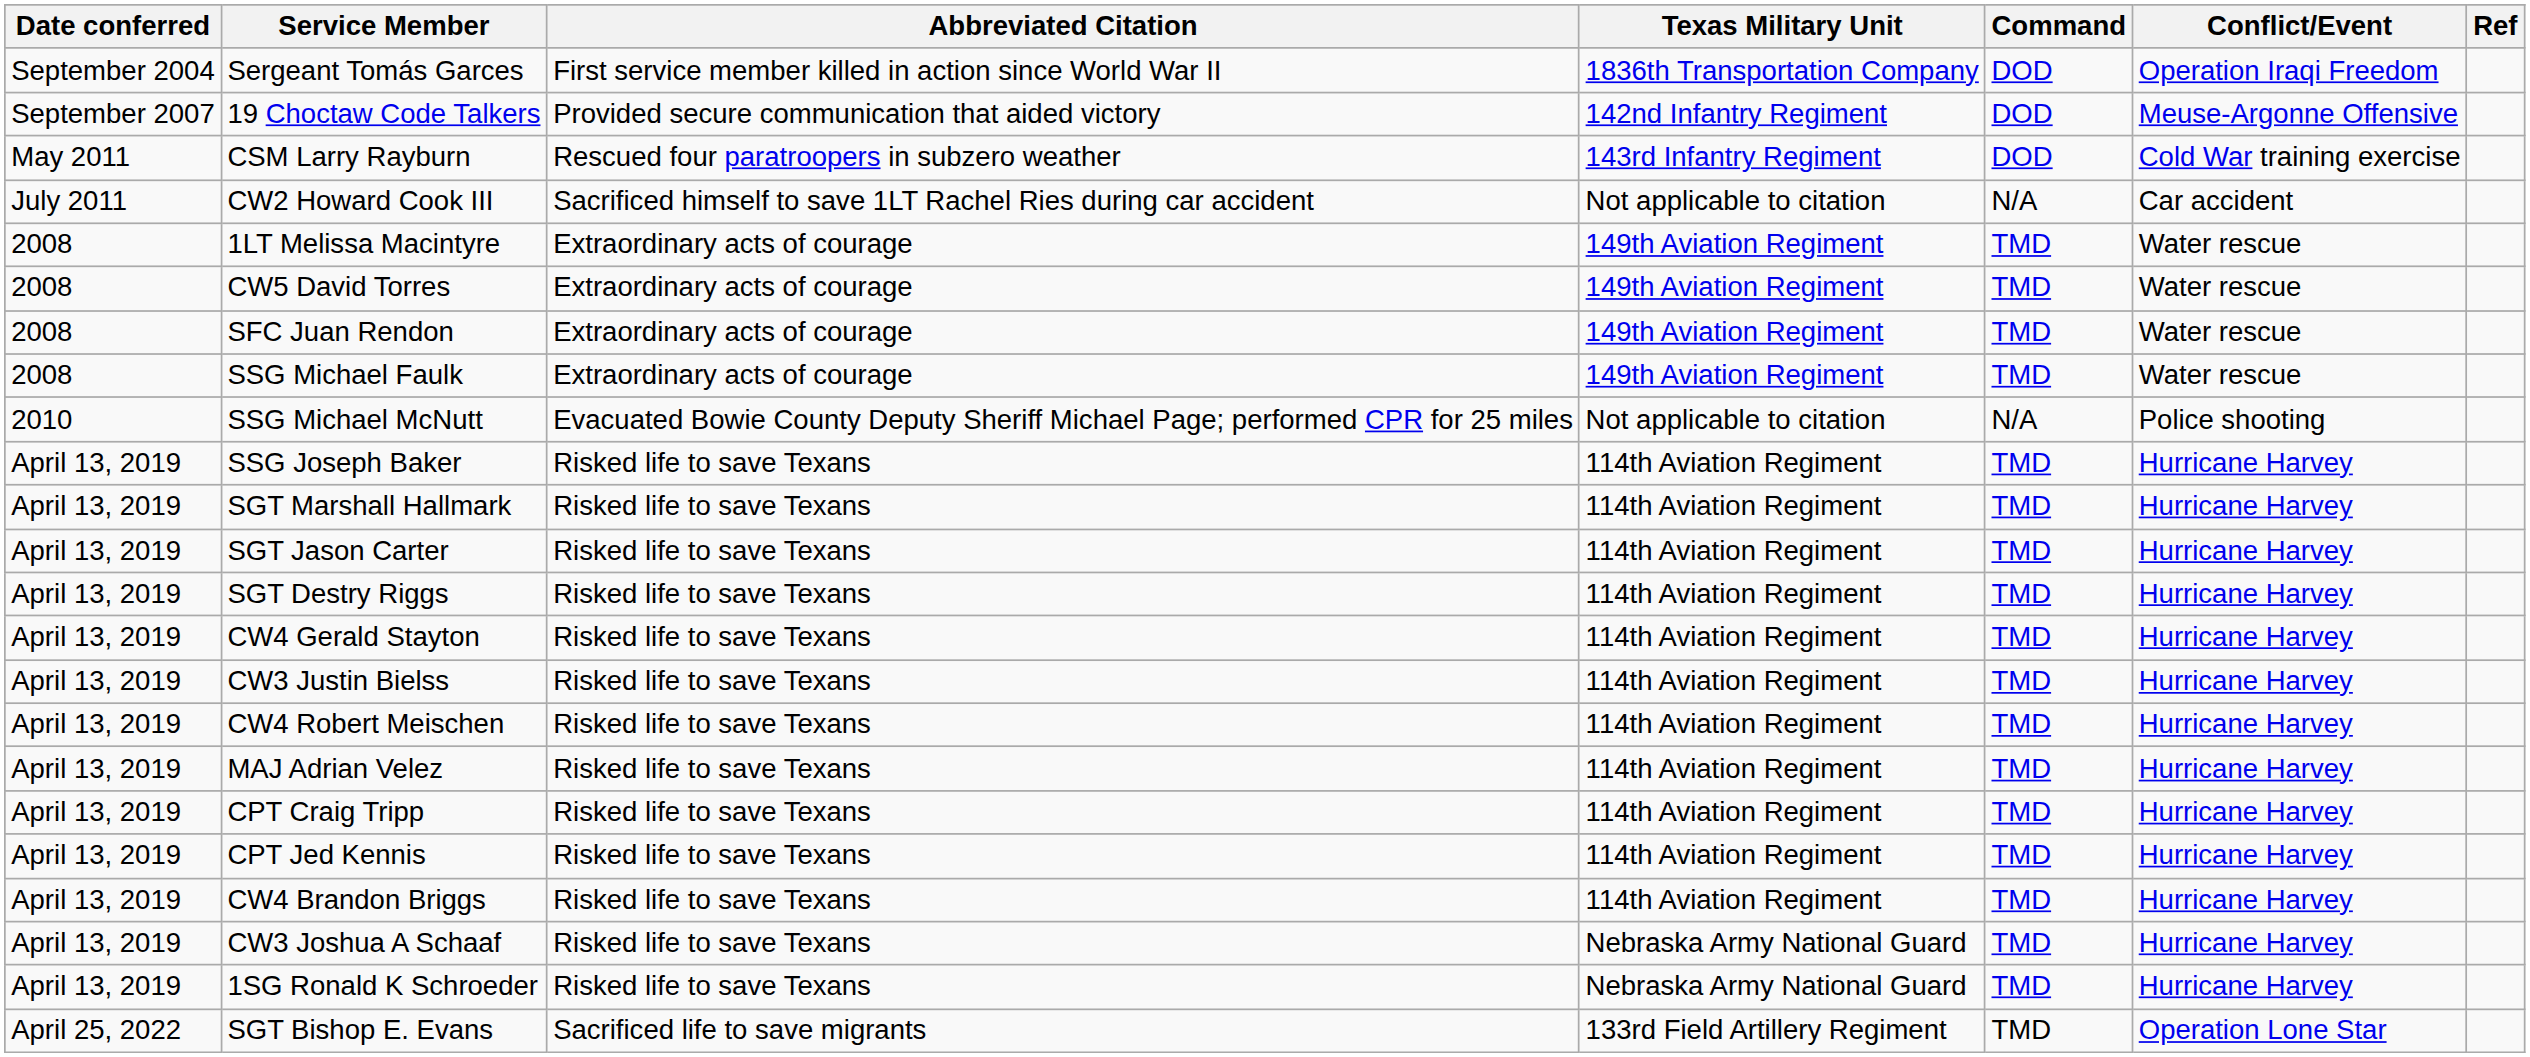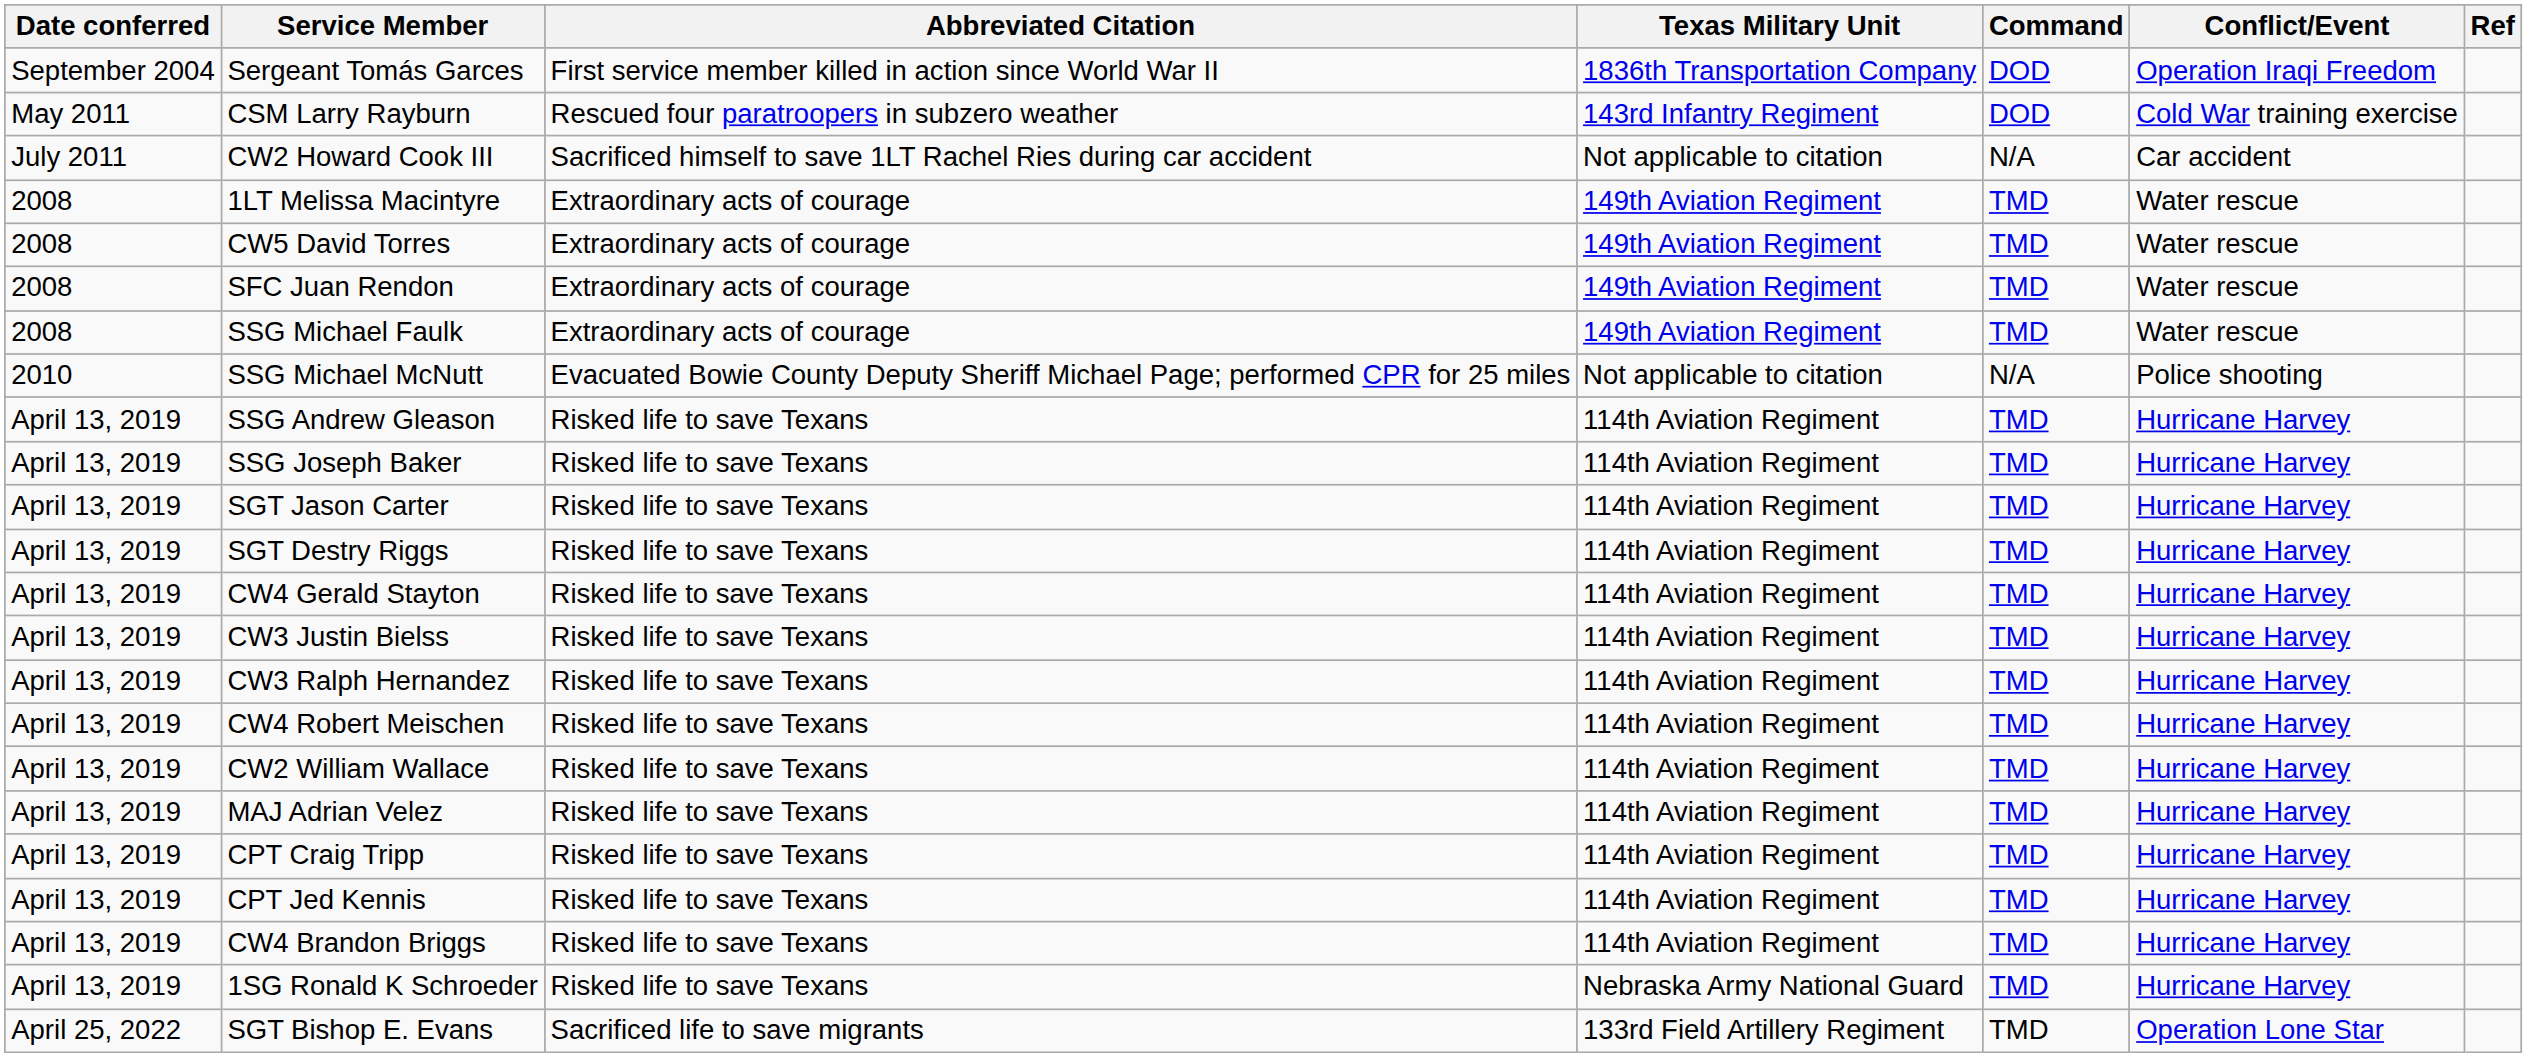- row: September 2007 | 19 Choctaw Code Talkers | Provided secure communication that aided victory | 142nd Infantry Regiment | DOD | Meuse-Argonne Offensive
+ row: April 13, 2019 | SSG Andrew Gleason | Risked life to save Texans | 114th Aviation Regiment | TMD | Hurricane Harvey
- row: April 13, 2019 | SGT Marshall Hallmark | Risked life to save Texans | 114th Aviation Regiment | TMD | Hurricane Harvey
+ row: April 13, 2019 | CW3 Ralph Hernandez | Risked life to save Texans | 114th Aviation Regiment | TMD | Hurricane Harvey
+ row: April 13, 2019 | CW2 William Wallace | Risked life to save Texans | 114th Aviation Regiment | TMD | Hurricane Harvey
- row: April 13, 2019 | CW3 Joshua A Schaaf | Risked life to save Texans | Nebraska Army National Guard | TMD | Hurricane Harvey
